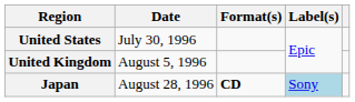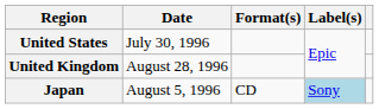United Kingdom | Date: August 5, 1996 -> August 28, 1996
Japan | Date: August 28, 1996 -> August 5, 1996
Japan | Format(s): bold -> normal
